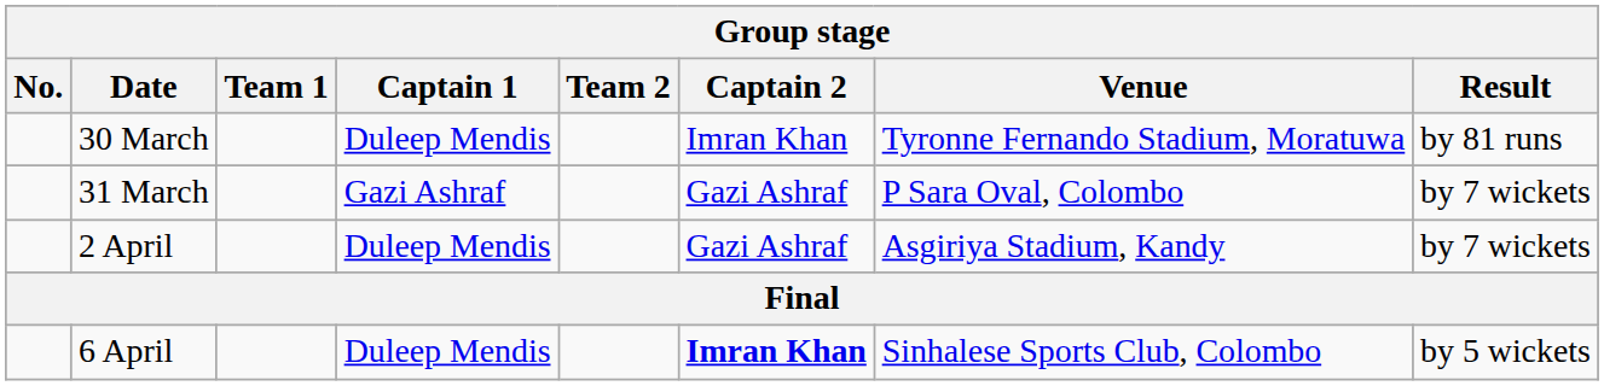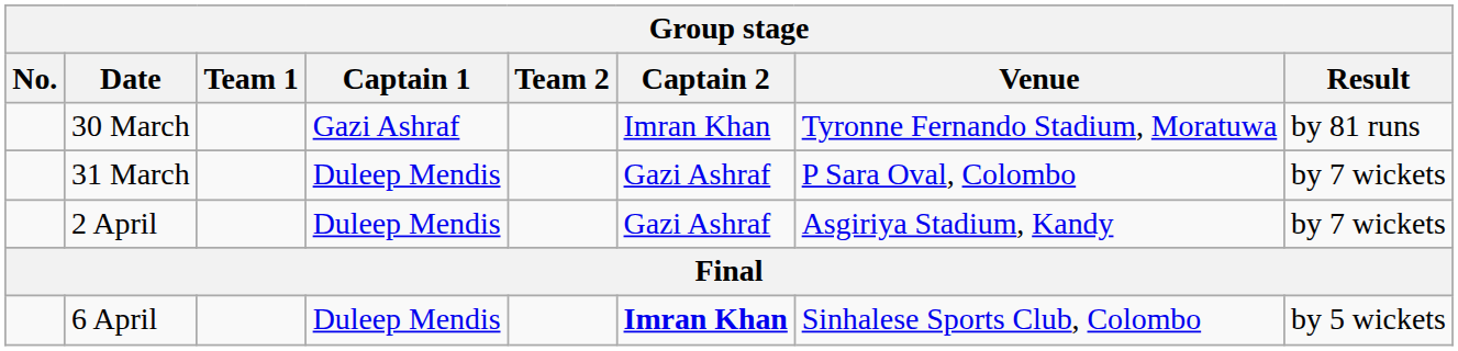30 March | Captain 1: Duleep Mendis -> Gazi Ashraf
31 March | Captain 1: Gazi Ashraf -> Duleep Mendis
